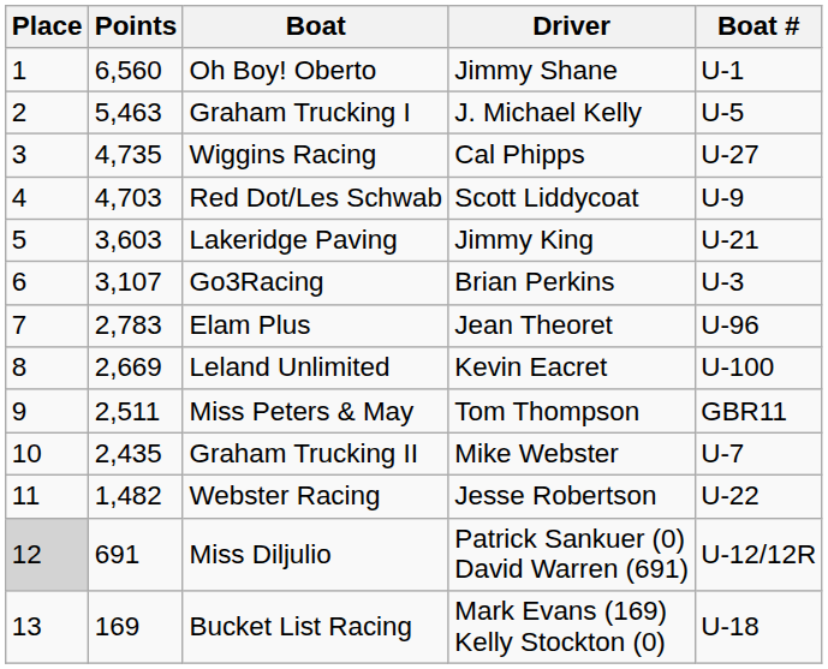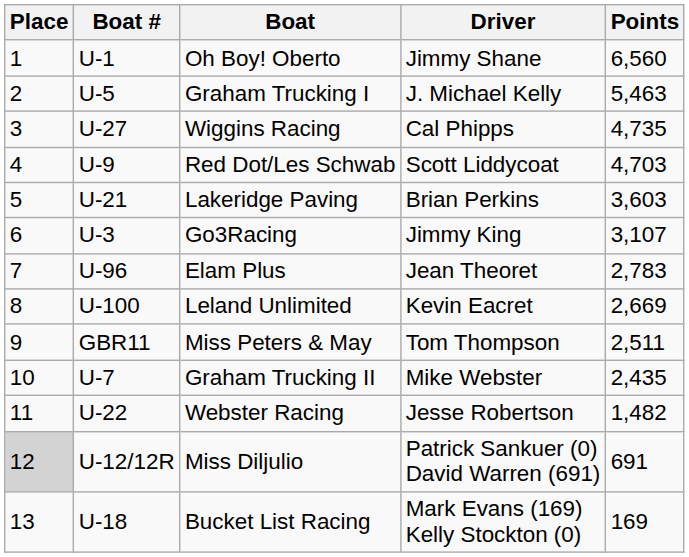columns swapped: Boat # <-> Points
Lakeridge Paving | Driver: Jimmy King -> Brian Perkins
Go3Racing | Driver: Brian Perkins -> Jimmy King
